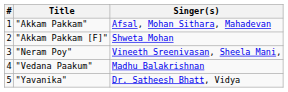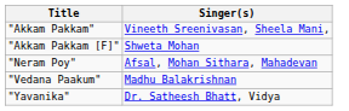- column: # | 1 | 2 | 3 | 4 | 5
"Akkam Pakkam" | Singer(s): Afsal, Mohan Sithara, Mahadevan -> Vineeth Sreenivasan, Sheela Mani,
"Neram Poy" | Singer(s): Vineeth Sreenivasan, Sheela Mani, -> Afsal, Mohan Sithara, Mahadevan
